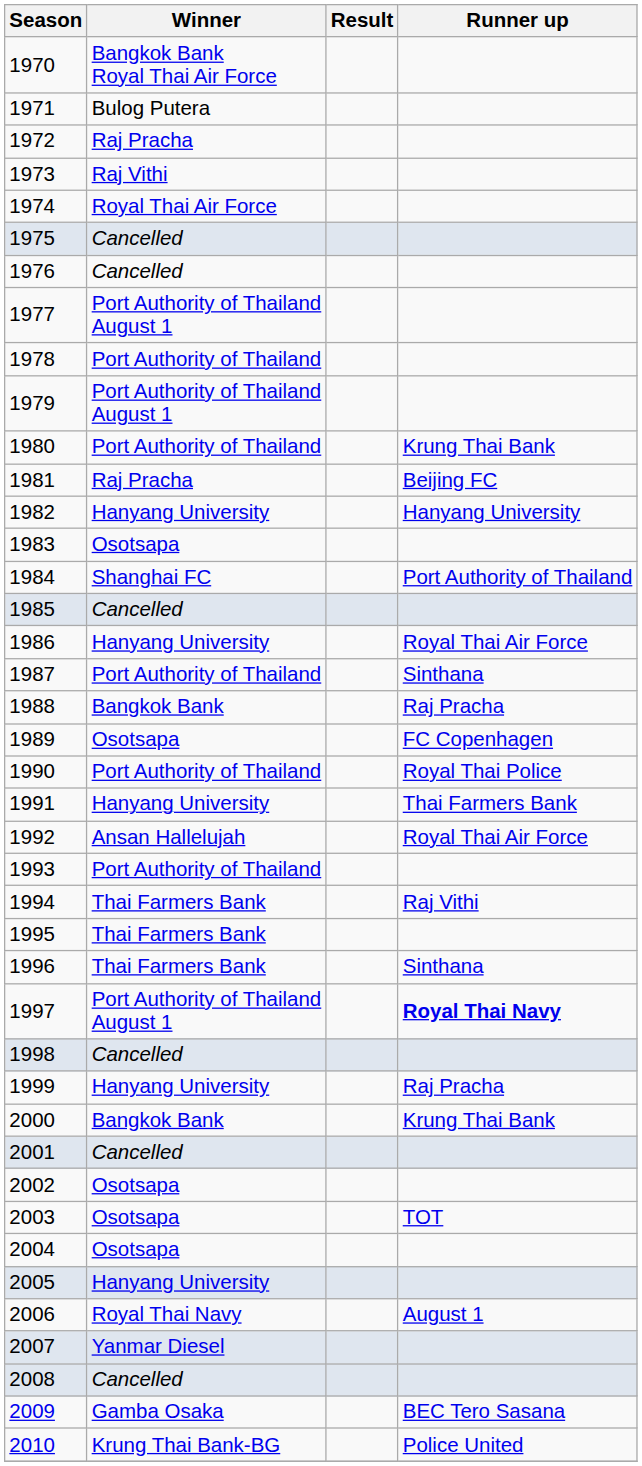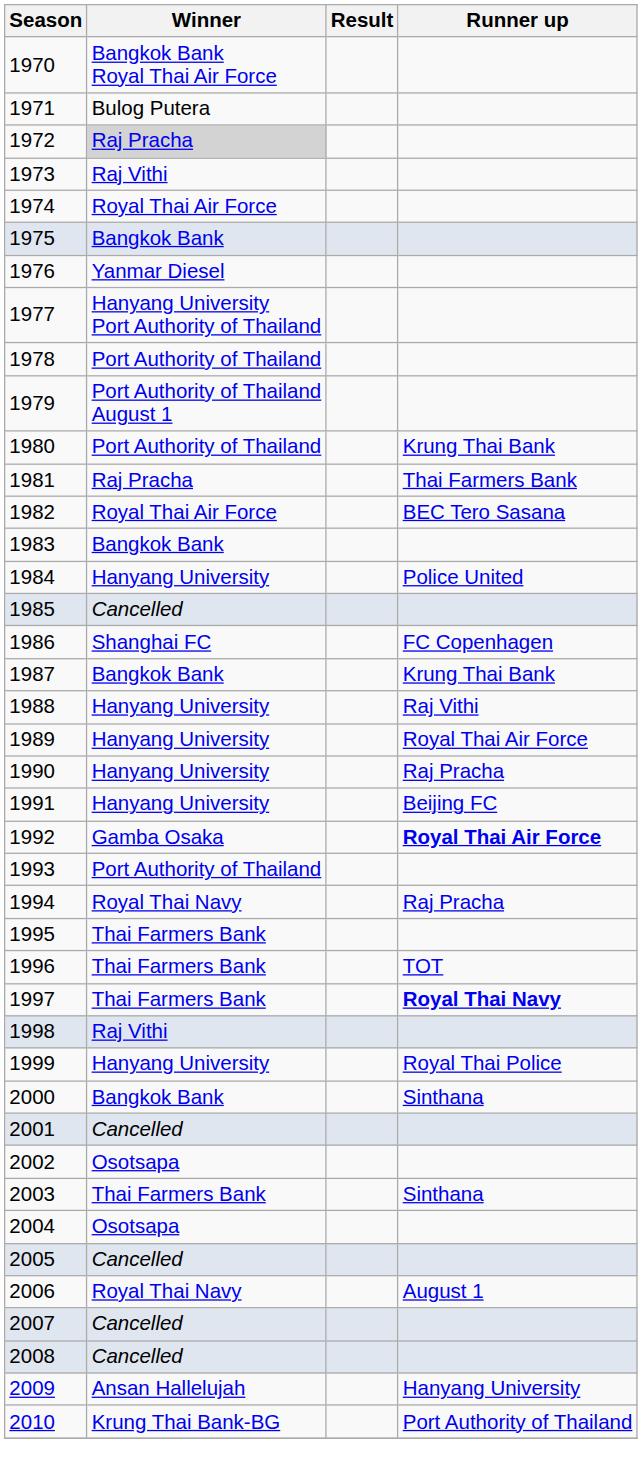1972 | Winner: no background -> lightgrey background
1975 | Winner: Cancelled -> Bangkok Bank
1976 | Winner: Cancelled -> Yanmar Diesel
1977 | Winner: Port Authority of Thailand August 1 -> Hanyang University Port Authority of Thailand
1981 | Runner up: Beijing FC -> Thai Farmers Bank
1982 | Winner: Hanyang University -> Royal Thai Air Force
1982 | Runner up: Hanyang University -> BEC Tero Sasana
1983 | Winner: Osotsapa -> Bangkok Bank
1984 | Winner: Shanghai FC -> Hanyang University
1984 | Runner up: Port Authority of Thailand -> Police United
1986 | Winner: Hanyang University -> Shanghai FC
1986 | Runner up: Royal Thai Air Force -> FC Copenhagen
1987 | Winner: Port Authority of Thailand -> Bangkok Bank
1987 | Runner up: Sinthana -> Krung Thai Bank
1988 | Winner: Bangkok Bank -> Hanyang University
1988 | Runner up: Raj Pracha -> Raj Vithi
1989 | Winner: Osotsapa -> Hanyang University
1989 | Runner up: FC Copenhagen -> Royal Thai Air Force
1990 | Winner: Port Authority of Thailand -> Hanyang University
1990 | Runner up: Royal Thai Police -> Raj Pracha
1991 | Runner up: Thai Farmers Bank -> Beijing FC
1992 | Winner: Ansan Hallelujah -> Gamba Osaka
1992 | Runner up: normal -> bold
1994 | Winner: Thai Farmers Bank -> Royal Thai Navy
1994 | Runner up: Raj Vithi -> Raj Pracha
1996 | Runner up: Sinthana -> TOT
1997 | Winner: Port Authority of Thailand August 1 -> Thai Farmers Bank
1998 | Winner: Cancelled -> Raj Vithi
1999 | Runner up: Raj Pracha -> Royal Thai Police
2000 | Runner up: Krung Thai Bank -> Sinthana
2003 | Winner: Osotsapa -> Thai Farmers Bank
2003 | Runner up: TOT -> Sinthana
2005 | Winner: Hanyang University -> Cancelled
2007 | Winner: Yanmar Diesel -> Cancelled
2009 | Winner: Gamba Osaka -> Ansan Hallelujah
2009 | Runner up: BEC Tero Sasana -> Hanyang University
2010 | Runner up: Police United -> Port Authority of Thailand
